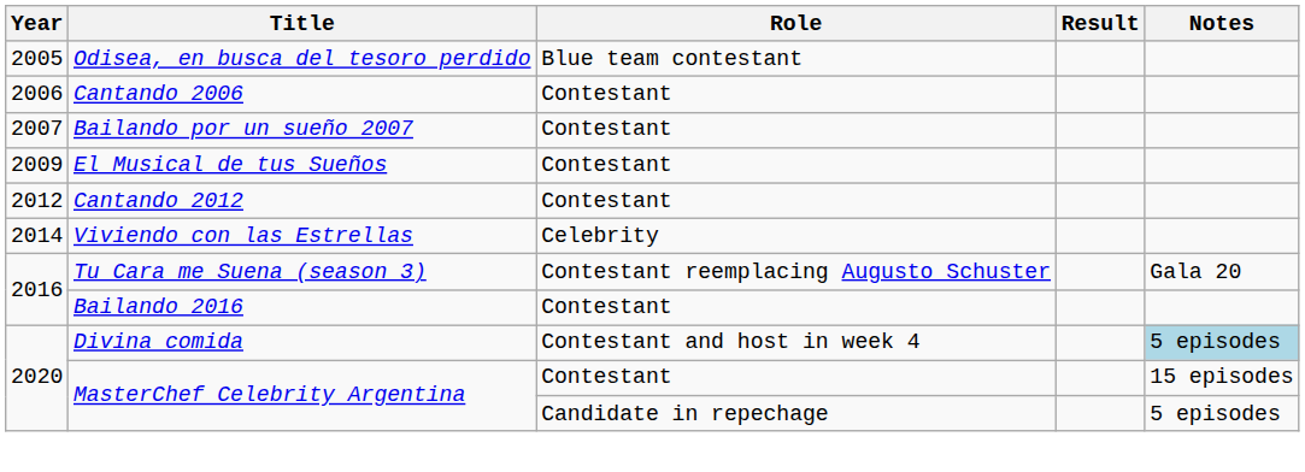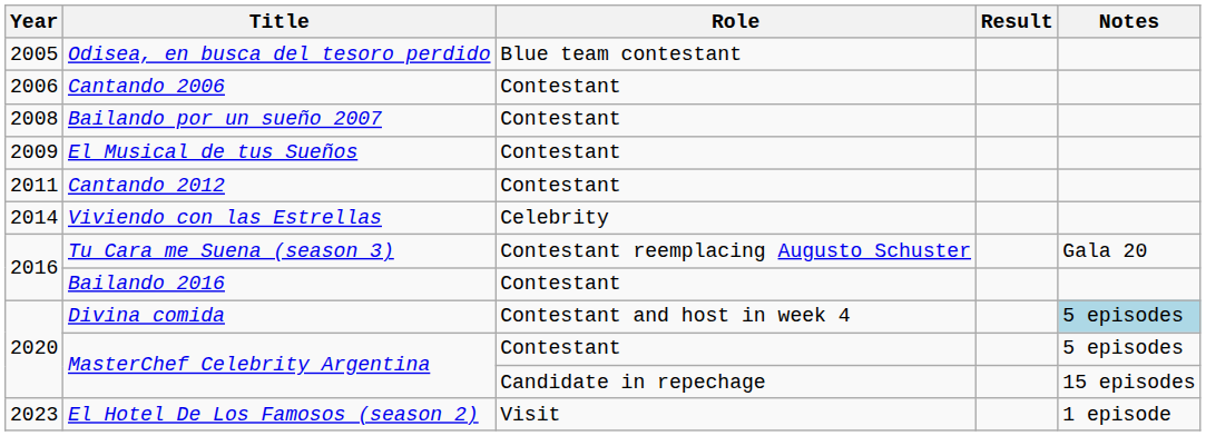Bailando por un sueño 2007 | Year: 2007 -> 2008
Cantando 2012 | Year: 2012 -> 2011
MasterChef Celebrity Argentina / Contestant | Notes: 15 episodes -> 5 episodes
MasterChef Celebrity Argentina / Candidate in repechage | Notes: 5 episodes -> 15 episodes
+ row: 2023 | El Hotel De Los Famosos (season 2) | Visit | 1 episode
